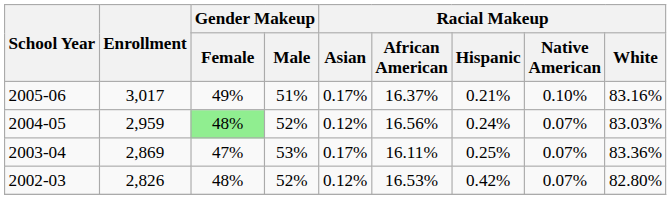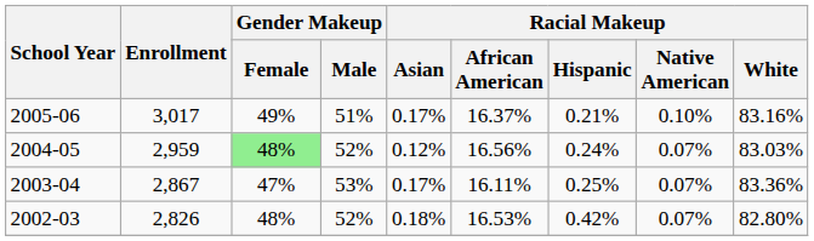2003-04 | Enrollment: 2,869 -> 2,867
2002-03 | Racial Makeup / Asian: 0.12% -> 0.18%
